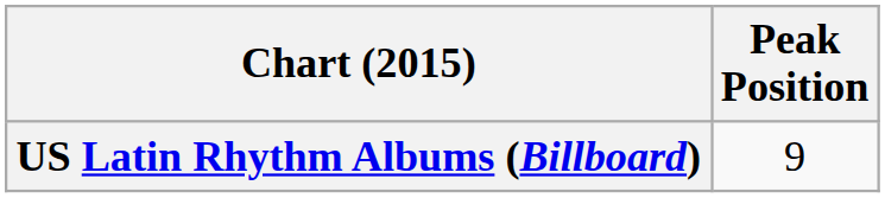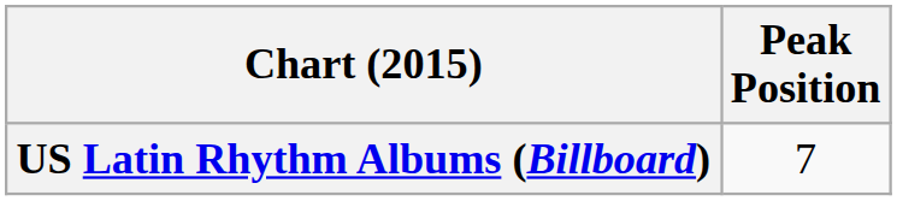US Latin Rhythm Albums (Billboard) | Peak Position: 9 -> 7
